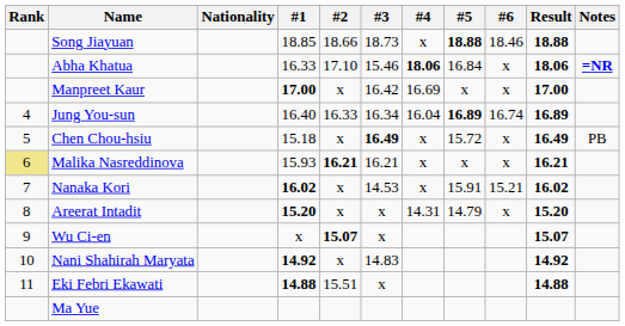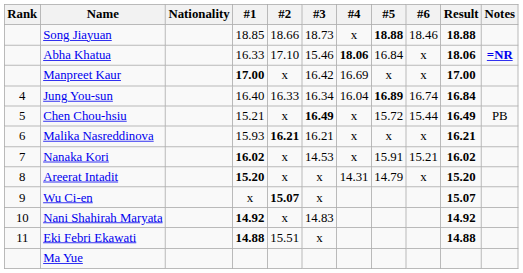Jung You-sun | Result: 16.89 -> 16.84
Chen Chou-hsiu | #1: 15.18 -> 15.21
Chen Chou-hsiu | #6: x -> 15.44
Malika Nasreddinova | Rank: khaki background -> no background
